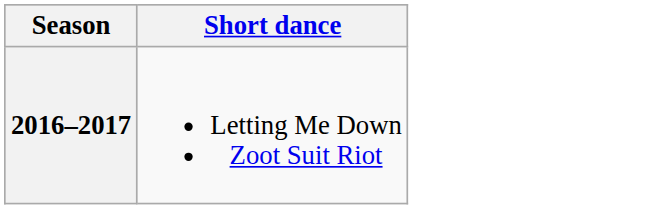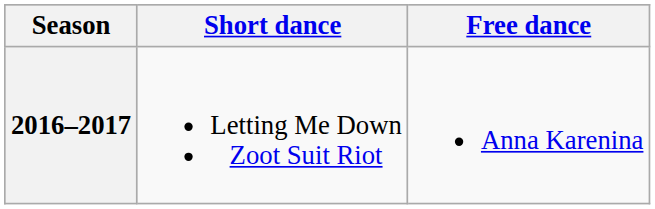+ column: Free dance | Anna Karenina
